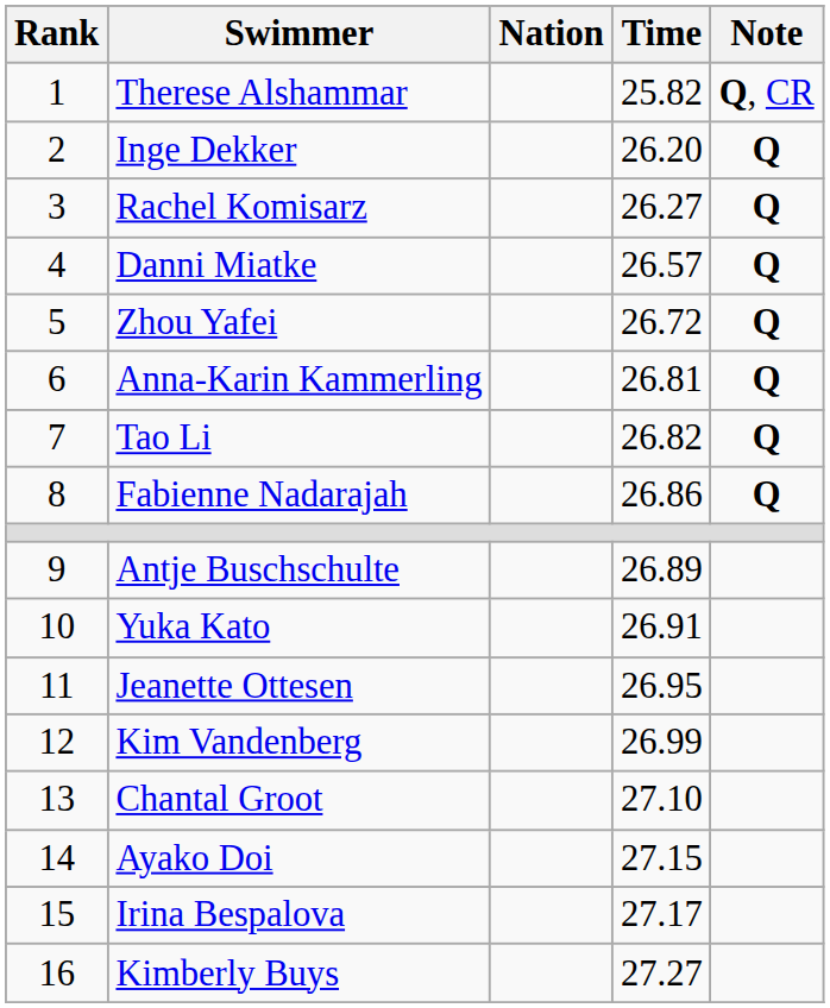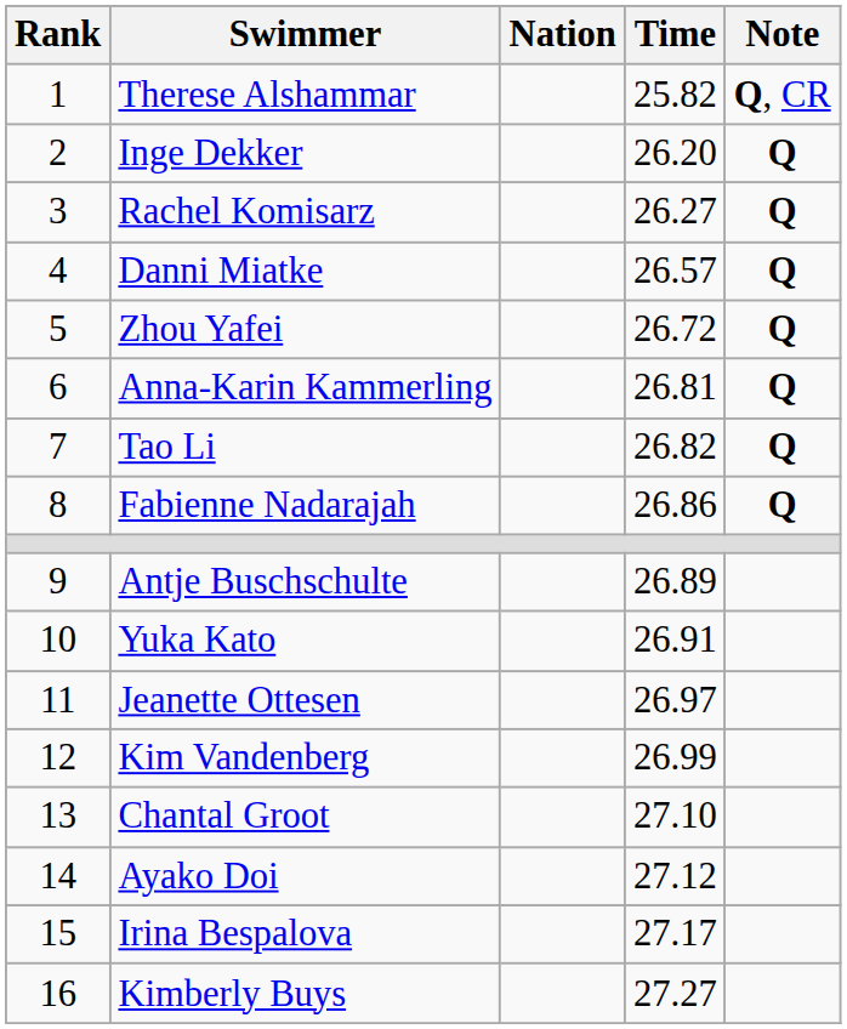Jeanette Ottesen | Time: 26.95 -> 26.97
Ayako Doi | Time: 27.15 -> 27.12
